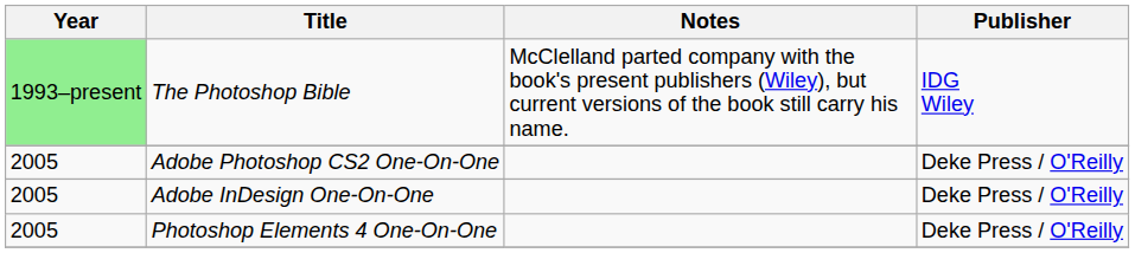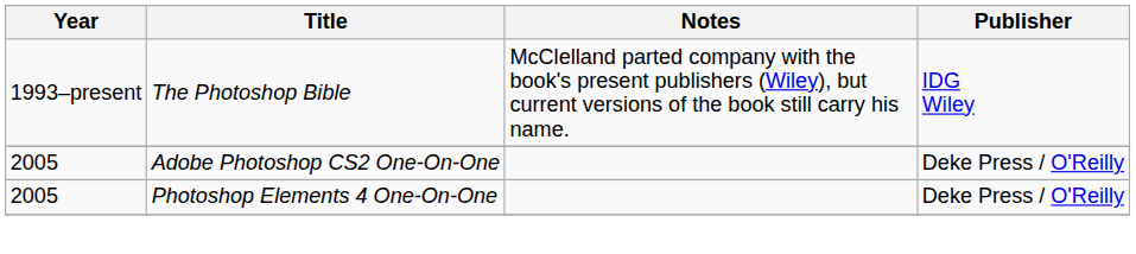The Photoshop Bible | Year: lightgreen background -> no background
- row: 2005 | Adobe InDesign One-On-One | Deke Press / O'Reilly
